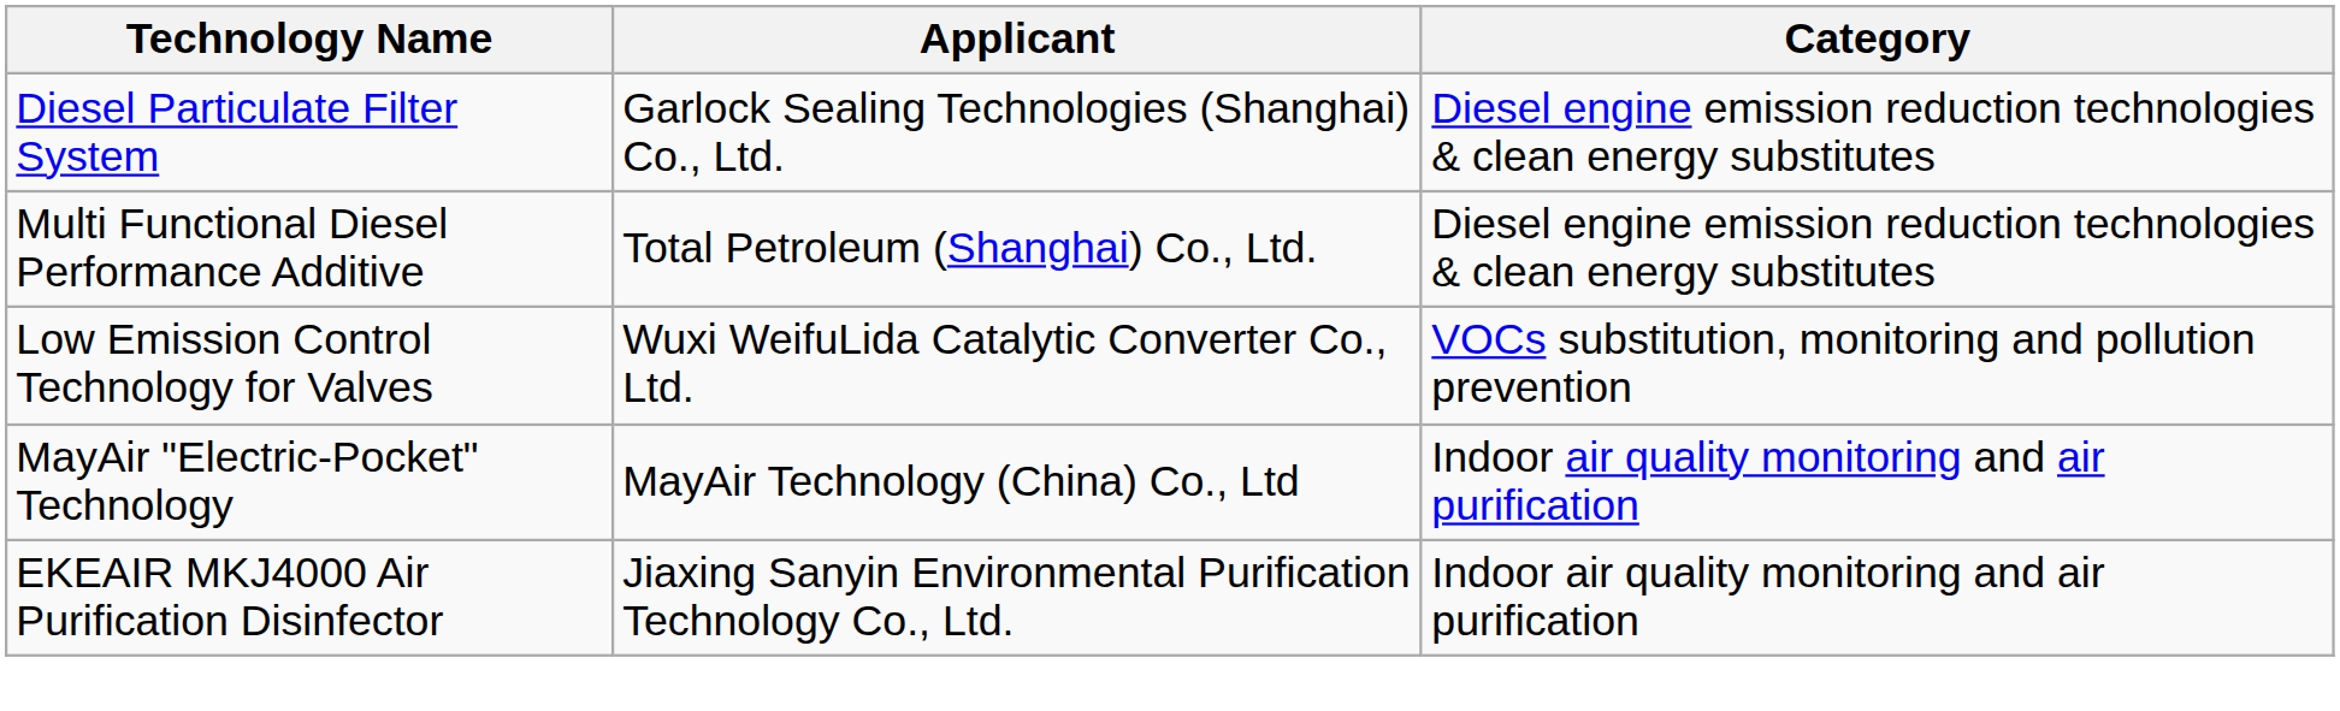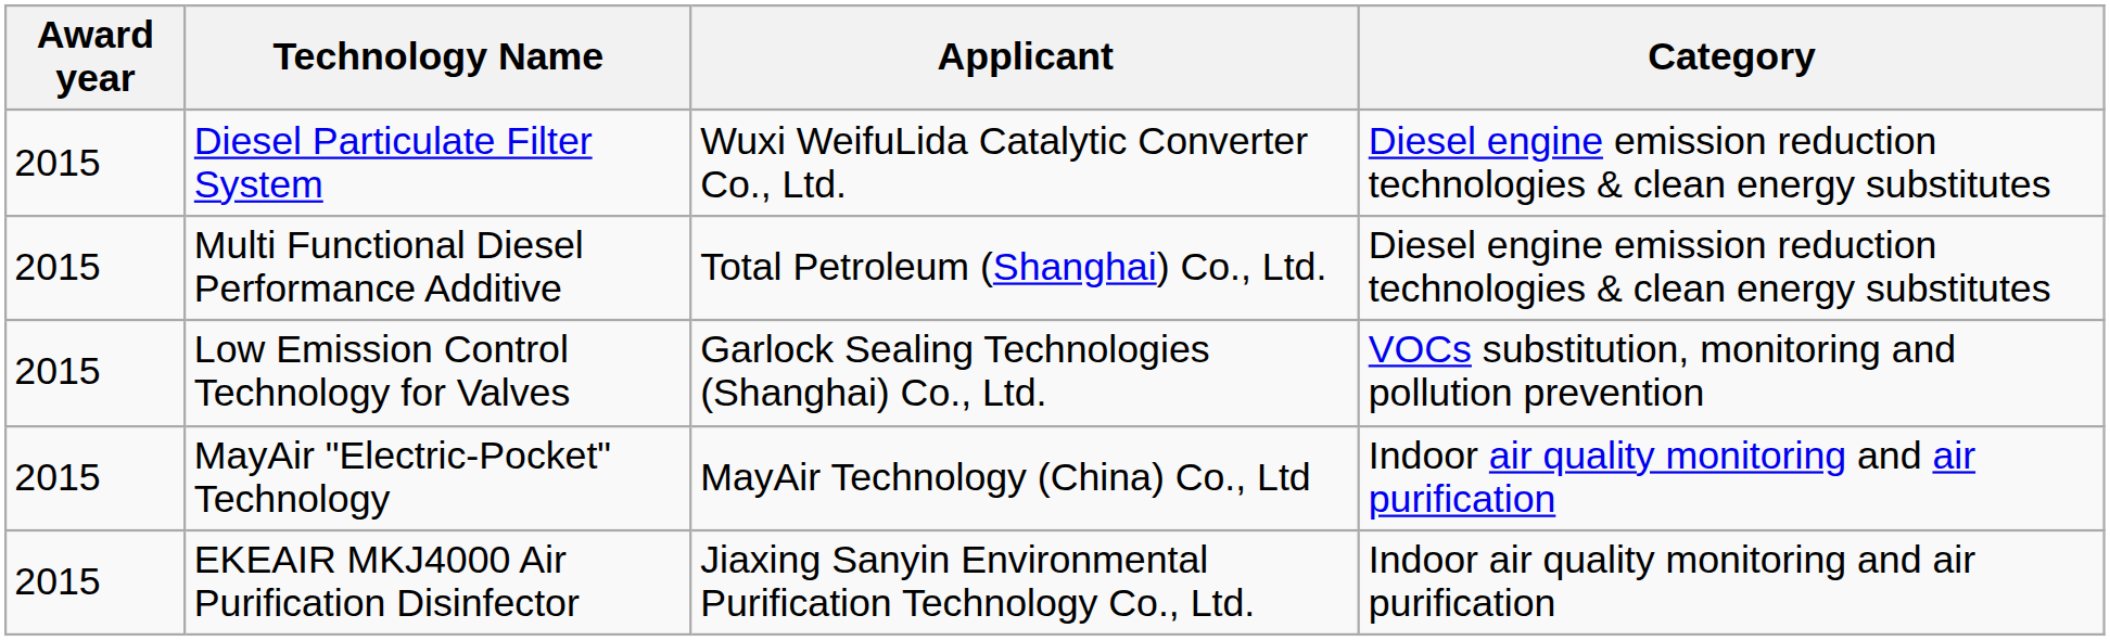+ column: Award year | 2015 | 2015 | 2015 | 2015 | 2015
Diesel Particulate Filter System | Applicant: Garlock Sealing Technologies (Shanghai) Co., Ltd. -> Wuxi WeifuLida Catalytic Converter Co., Ltd.
Low Emission Control Technology for Valves | Applicant: Wuxi WeifuLida Catalytic Converter Co., Ltd. -> Garlock Sealing Technologies (Shanghai) Co., Ltd.
